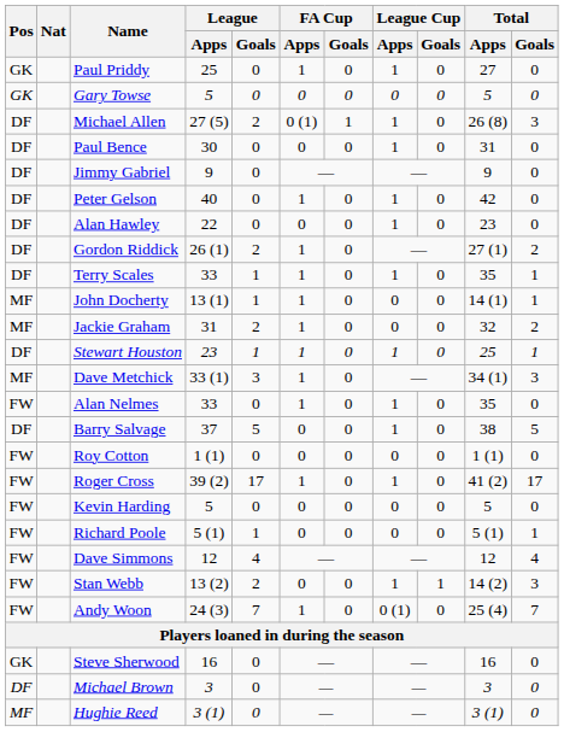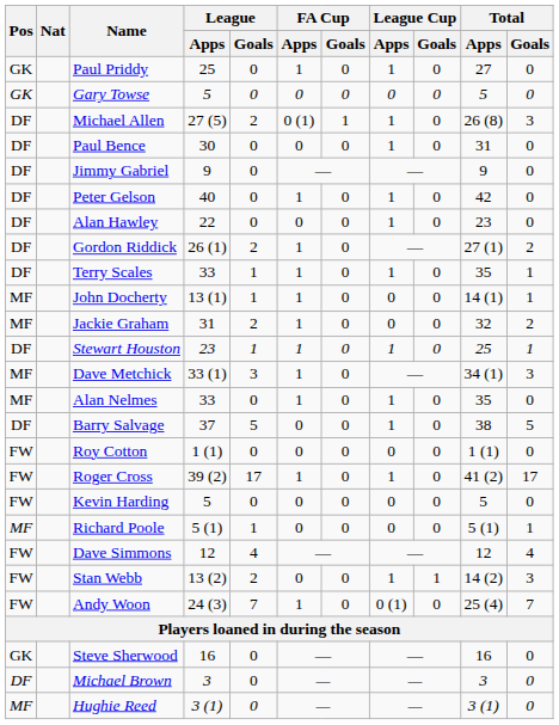Alan Nelmes | Pos: FW -> MF
Richard Poole | Pos: FW -> MF
